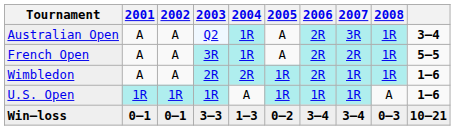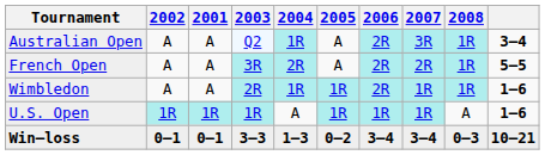columns swapped: 2001 <-> 2002
French Open | 2004: 1R -> 2R
Wimbledon | 2004: 2R -> 1R
